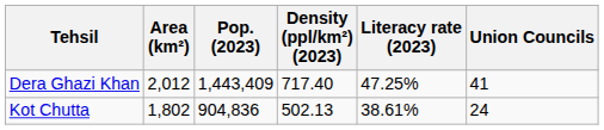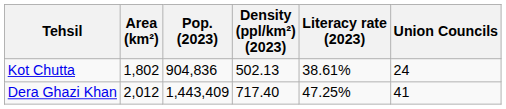rows swapped: Dera Ghazi Khan <-> Kot Chutta
